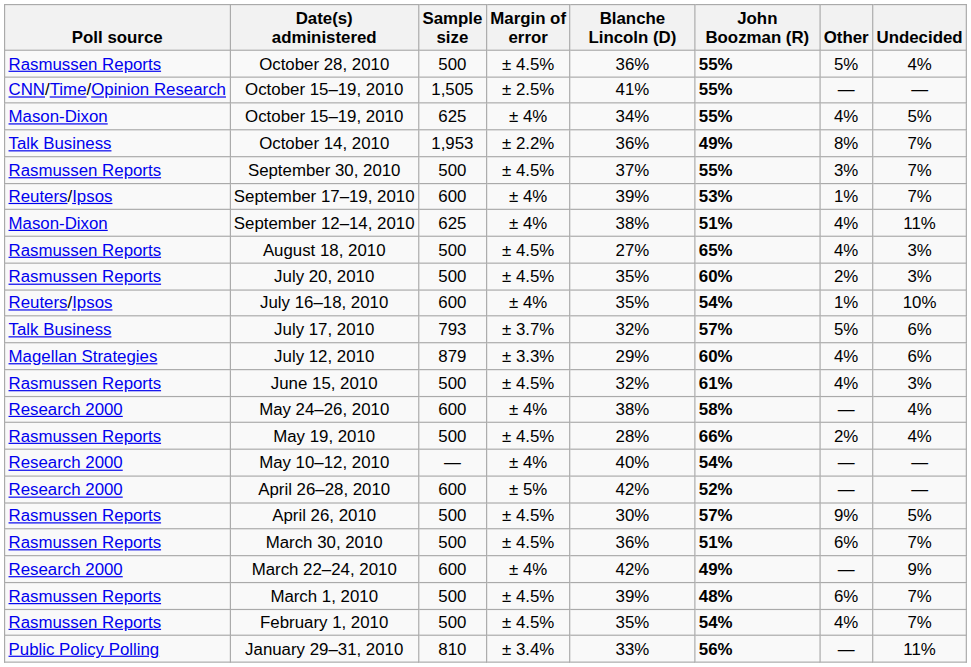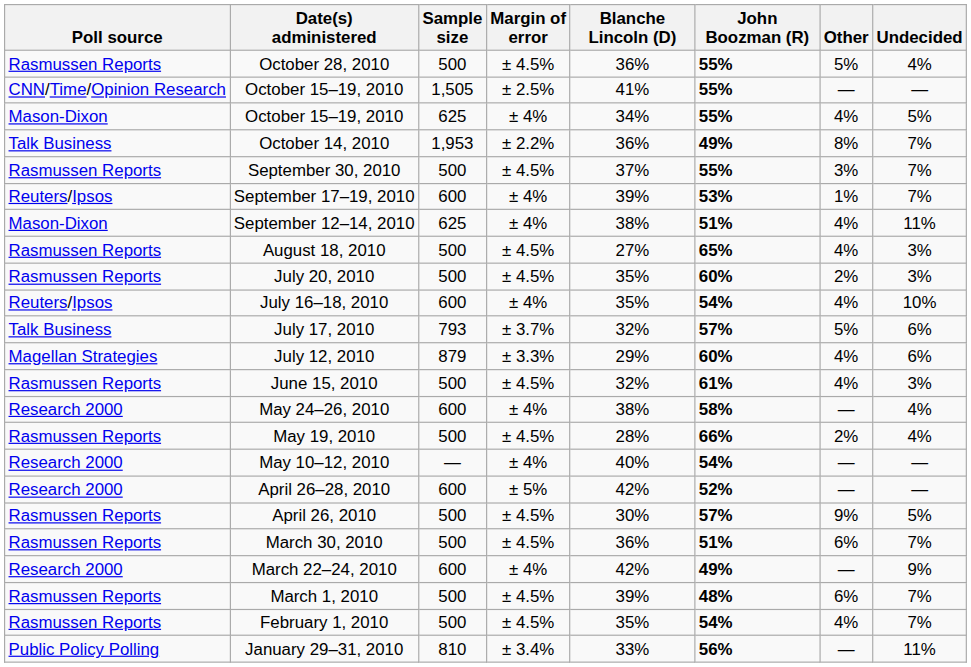July 16–18, 2010 | Other: 1% -> 4%
